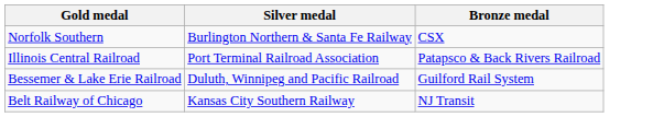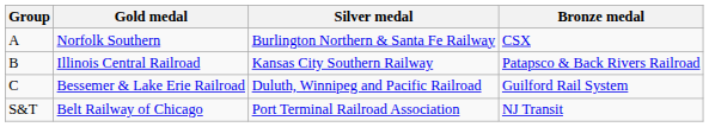+ column: Group | A | B | C | S&T
Illinois Central Railroad | Silver medal: Port Terminal Railroad Association -> Kansas City Southern Railway
Belt Railway of Chicago | Silver medal: Kansas City Southern Railway -> Port Terminal Railroad Association
